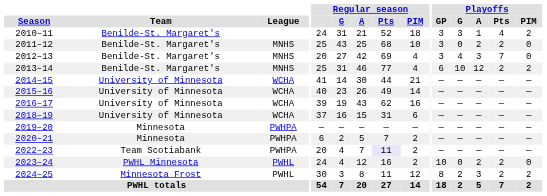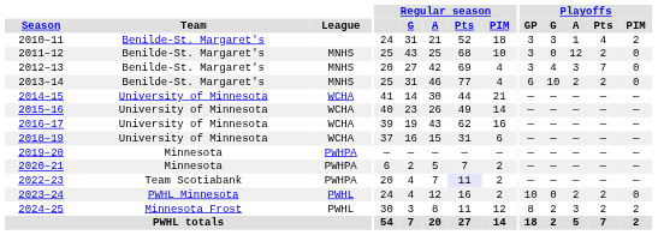2011–12 | Playoffs / A: 2 -> 12
2013–14 | Playoffs / A: 12 -> 2
2013–14 | Playoffs / PIM: 2 -> 0
